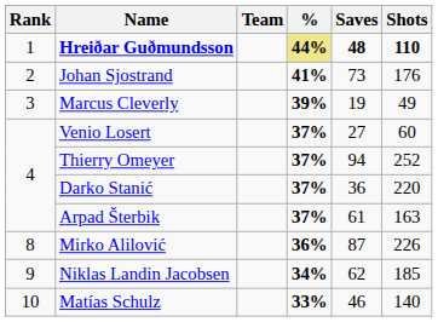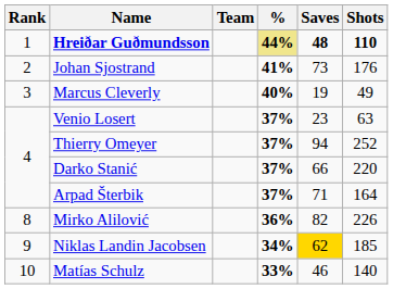Marcus Cleverly | %: 39% -> 40%
Venio Losert | Saves: 27 -> 23
Venio Losert | Shots: 60 -> 63
Darko Stanić | Saves: 36 -> 66
Arpad Šterbik | Saves: 61 -> 71
Arpad Šterbik | Shots: 163 -> 164
Mirko Alilović | Saves: 87 -> 82
Niklas Landin Jacobsen | Saves: no background -> gold background
